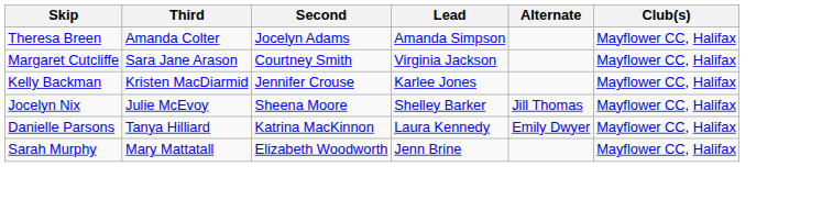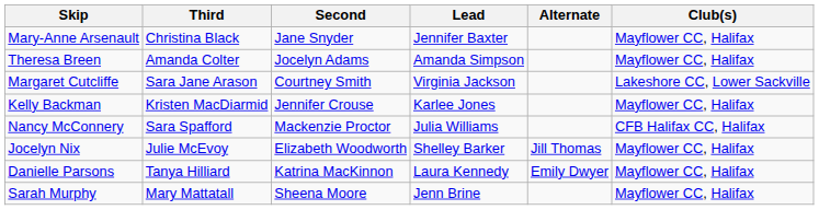+ row: Mary-Anne Arsenault | Christina Black | Jane Snyder | Jennifer Baxter | Mayflower CC, Halifax
Margaret Cutcliffe | Club(s): Mayflower CC, Halifax -> Lakeshore CC, Lower Sackville
+ row: Nancy McConnery | Sara Spafford | Mackenzie Proctor | Julia Williams | CFB Halifax CC, Halifax
Jocelyn Nix | Second: Sheena Moore -> Elizabeth Woodworth
Sarah Murphy | Second: Elizabeth Woodworth -> Sheena Moore
